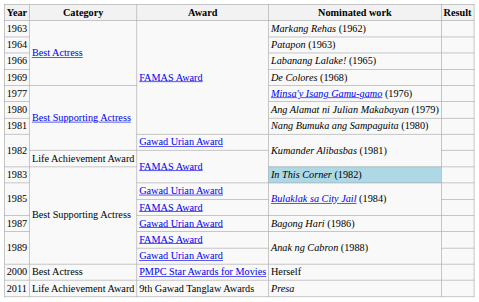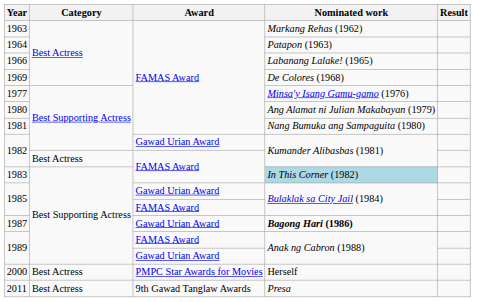1982 / FAMAS Award | Category: Life Achievement Award -> Best Actress
1987 | Nominated work: normal -> bold
2011 | Category: Life Achievement Award -> Best Actress
